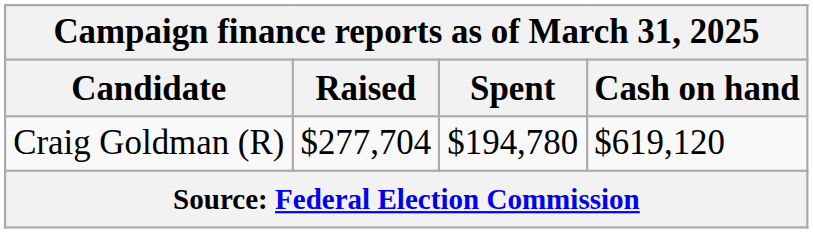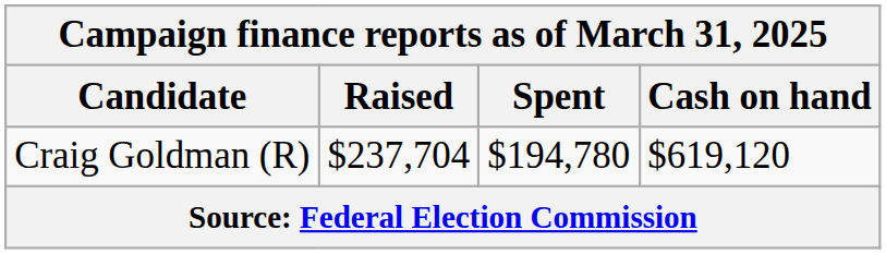Craig Goldman (R) | Raised: $277,704 -> $237,704
